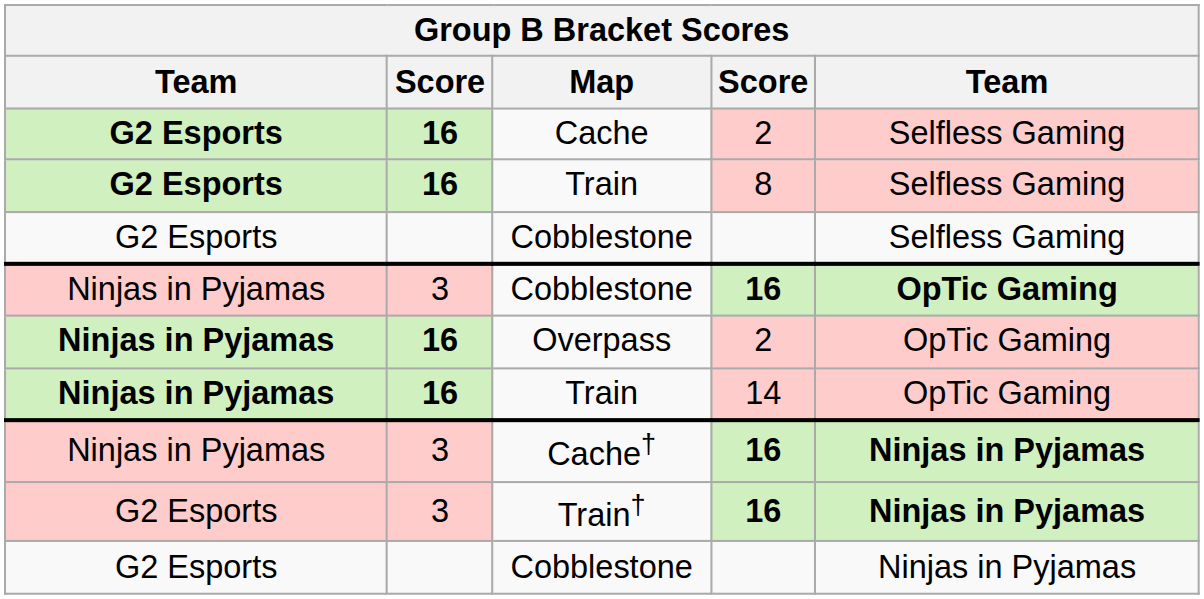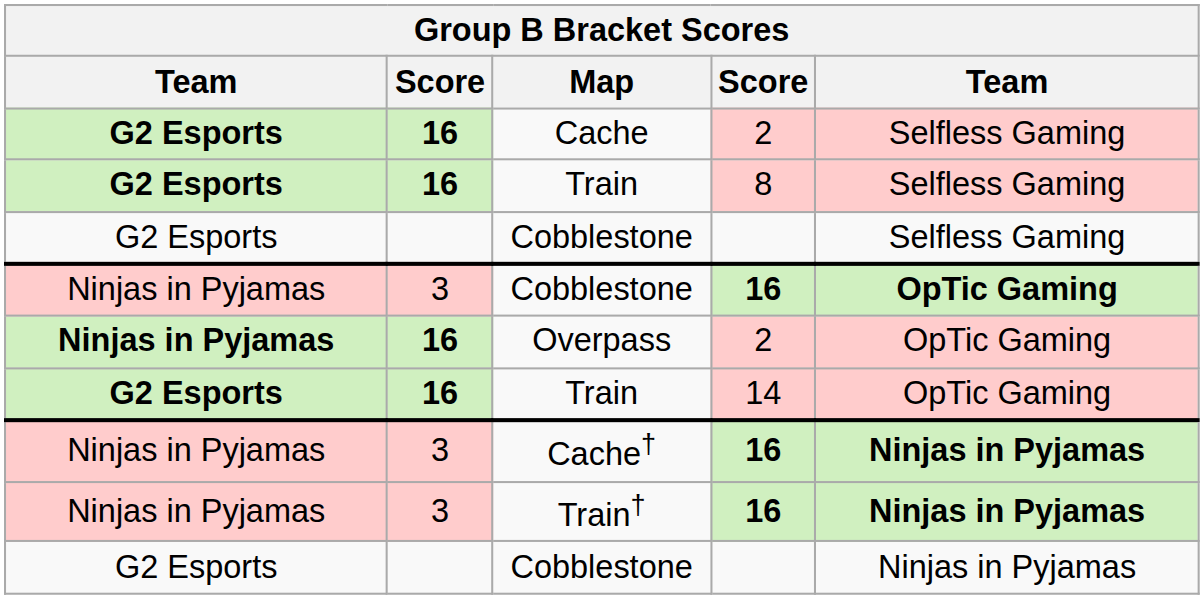Train / 14 | column 1: Ninjas in Pyjamas -> G2 Esports
Train† | column 1: G2 Esports -> Ninjas in Pyjamas
